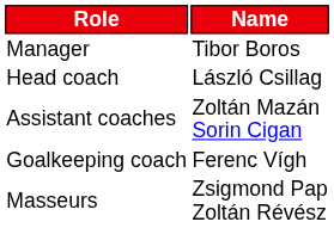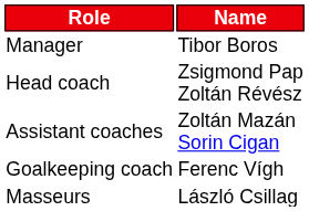Head coach | Name: László Csillag -> Zsigmond Pap Zoltán Révész
Masseurs | Name: Zsigmond Pap Zoltán Révész -> László Csillag
